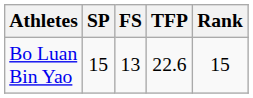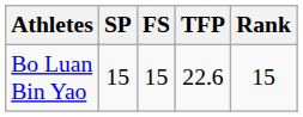Bo Luan Bin Yao | FS: 13 -> 15
